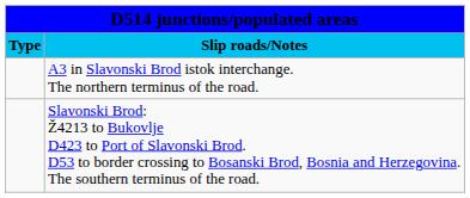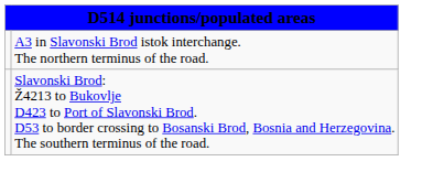- row: Type | Slip roads/Notes
